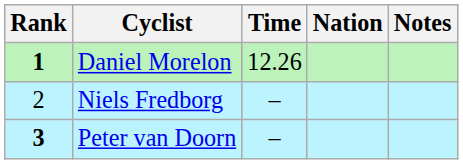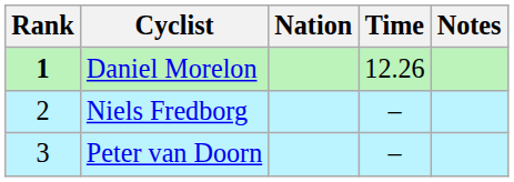columns swapped: Nation <-> Time
Peter van Doorn | Rank: bold -> normal
